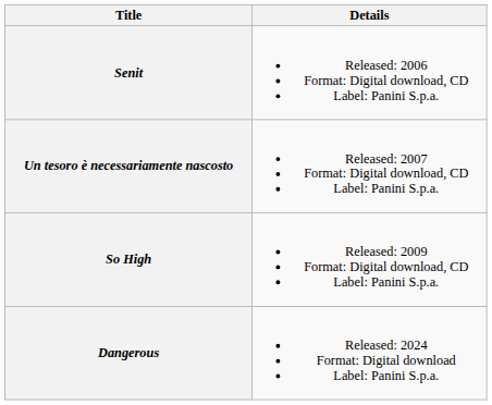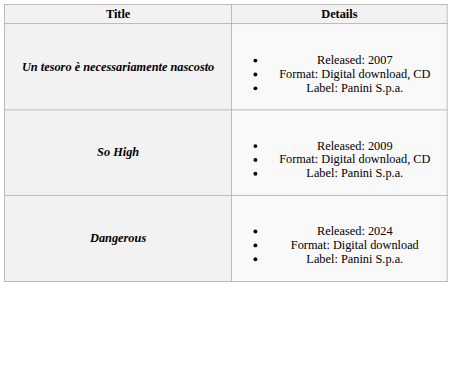- row: Senit | Released: 2006 Format: Digital download, CD Label: Panini S.p.a.
